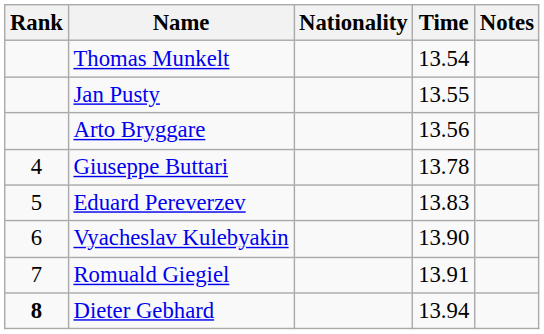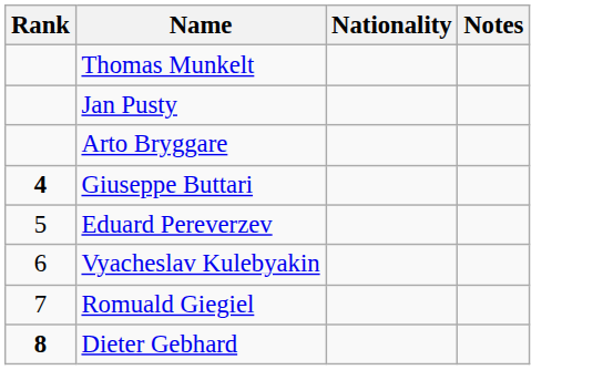- column: Time | 13.54 | 13.55 | 13.56 | 13.78 | 13.83 | 13.90 | 13.91 | 13.94
Giuseppe Buttari | Rank: normal -> bold
